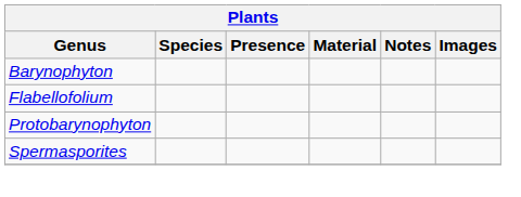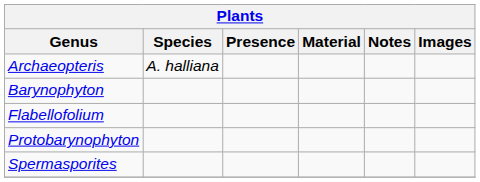+ row: Archaeopteris | A. halliana
